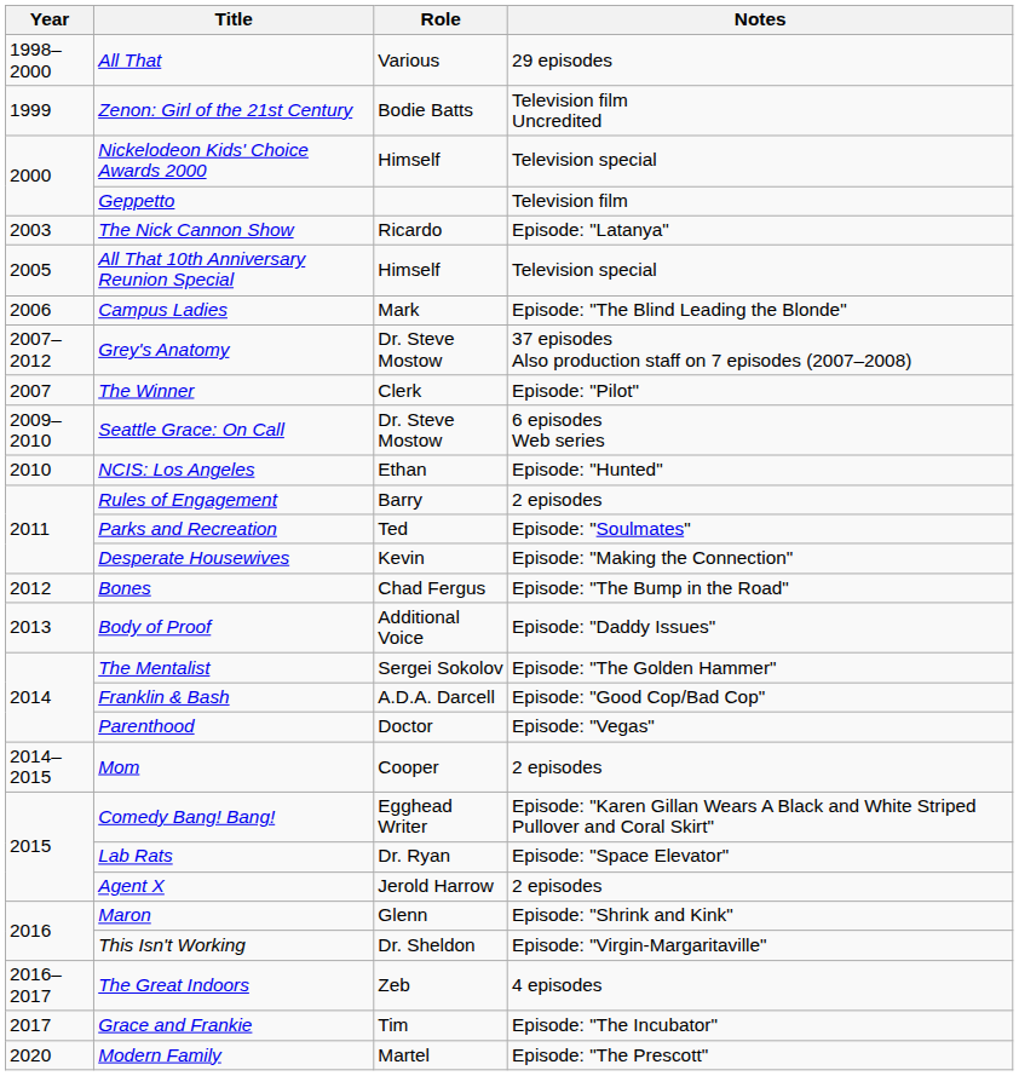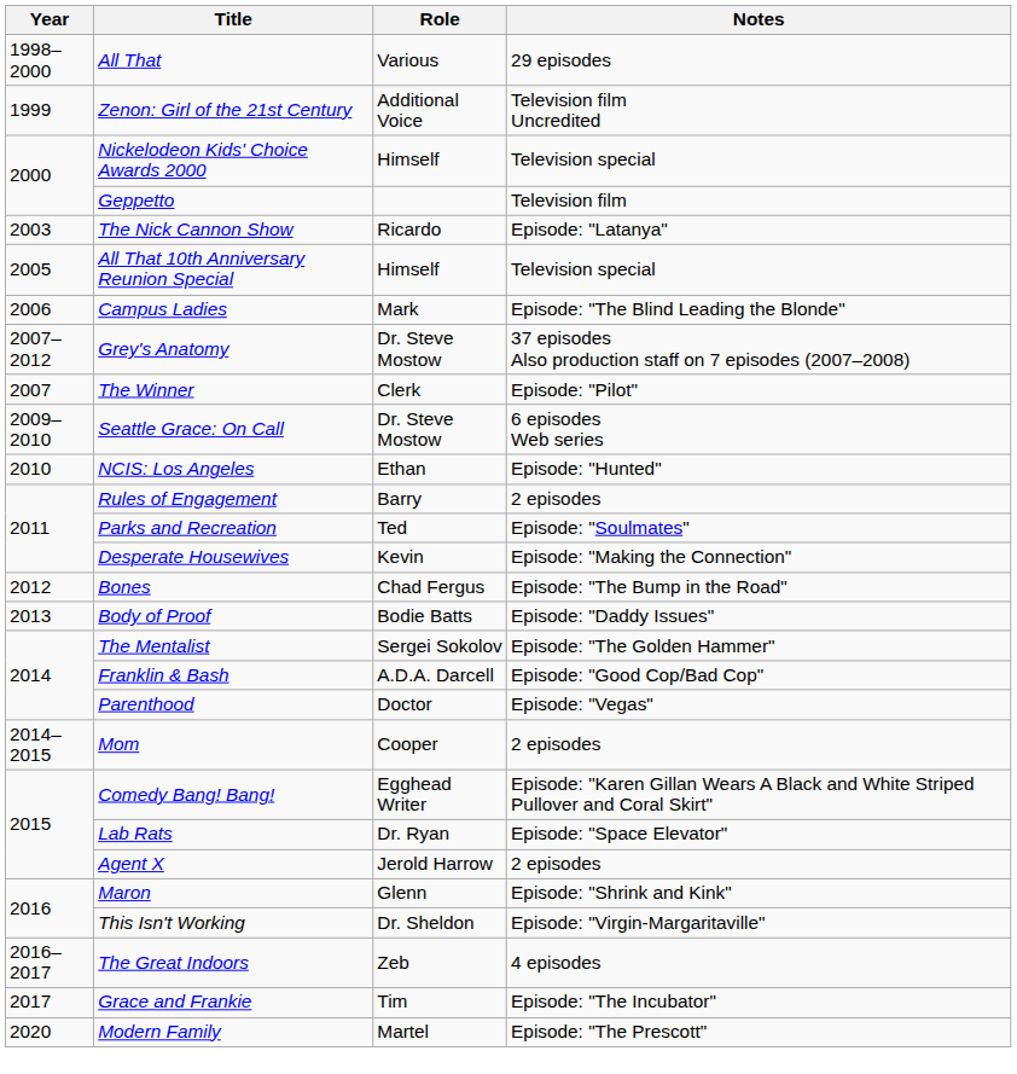Zenon: Girl of the 21st Century | Role: Bodie Batts -> Additional Voice
Body of Proof | Role: Additional Voice -> Bodie Batts
